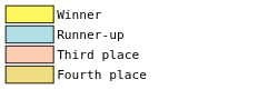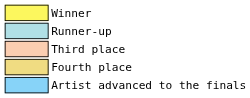+ row: Artist advanced to the finals
